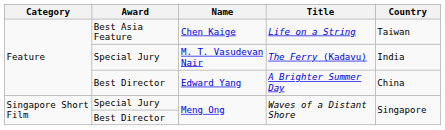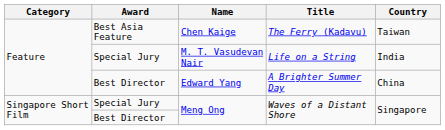Chen Kaige | Title: Life on a String -> The Ferry (Kadavu)
M. T. Vasudevan Nair | Title: The Ferry (Kadavu) -> Life on a String
